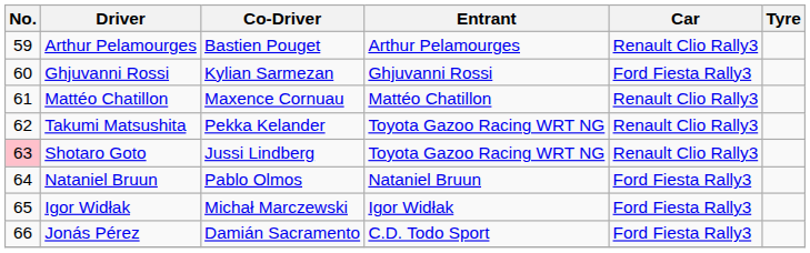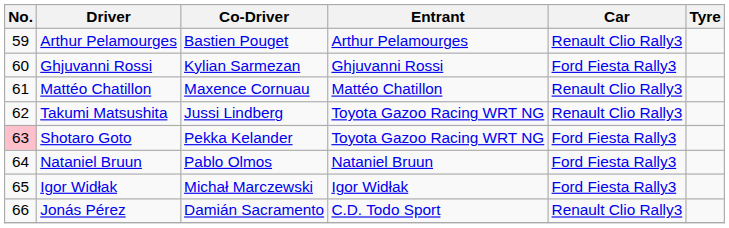Takumi Matsushita | Co-Driver: Pekka Kelander -> Jussi Lindberg
Shotaro Goto | Co-Driver: Jussi Lindberg -> Pekka Kelander
Shotaro Goto | Car: Renault Clio Rally3 -> Ford Fiesta Rally3
Jonás Pérez | Car: Ford Fiesta Rally3 -> Renault Clio Rally3
